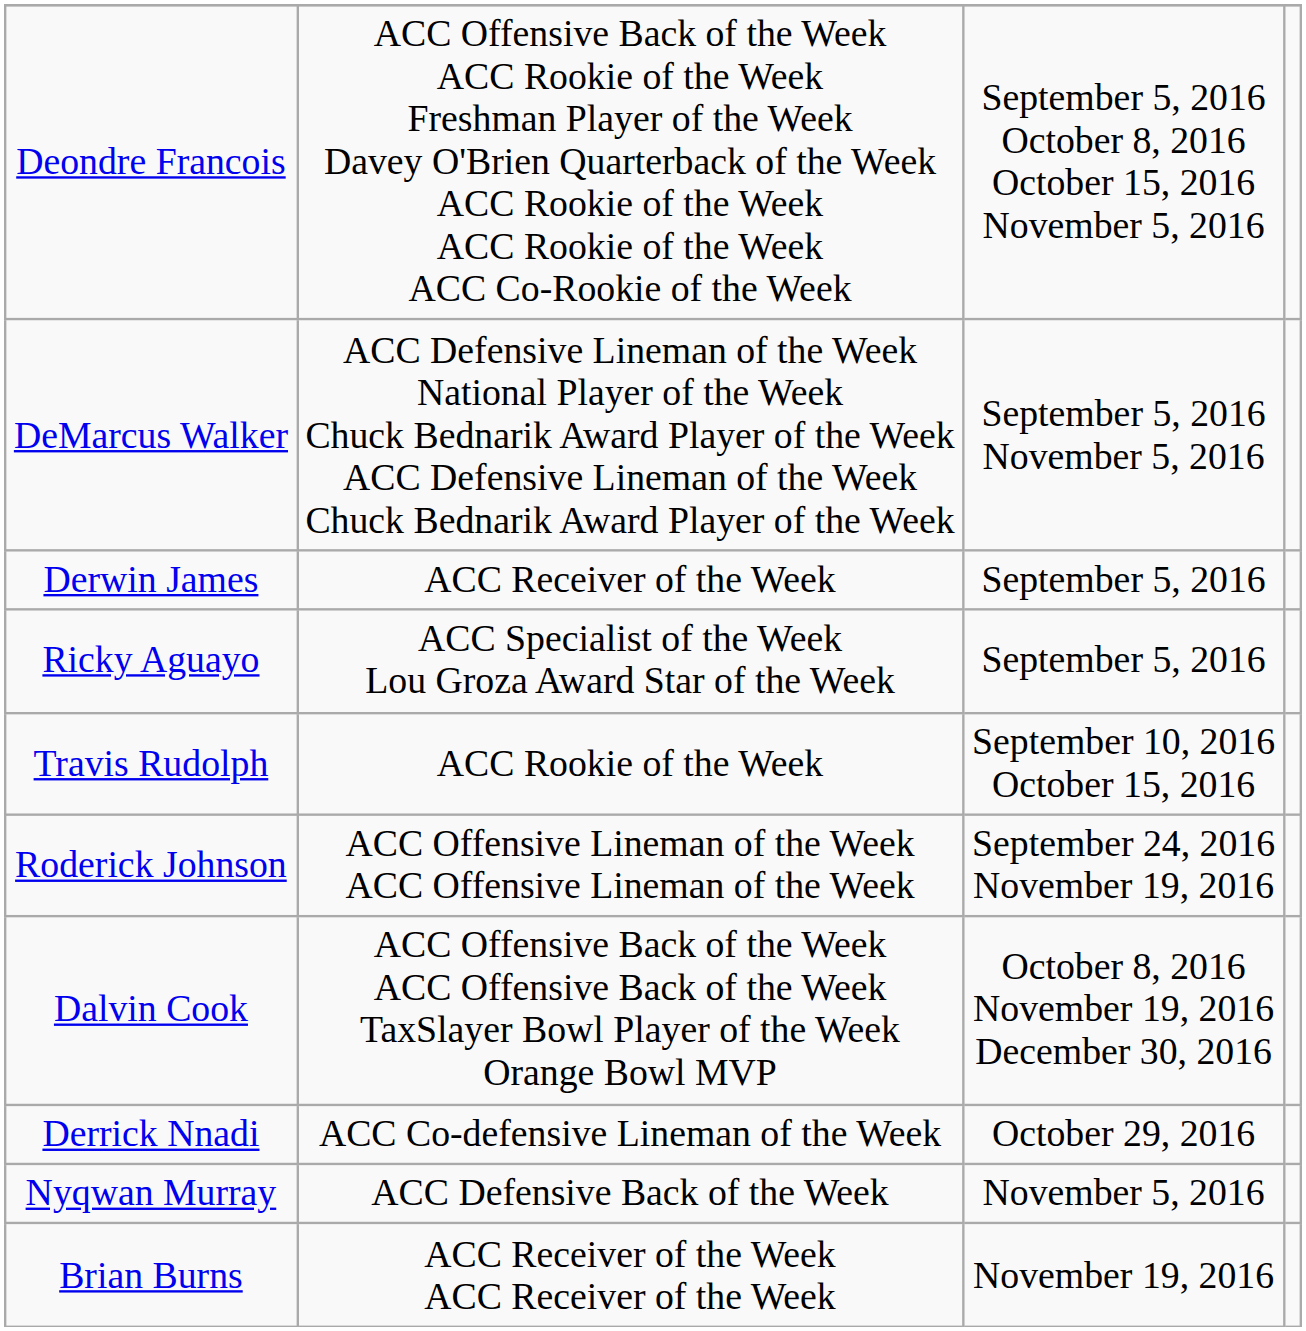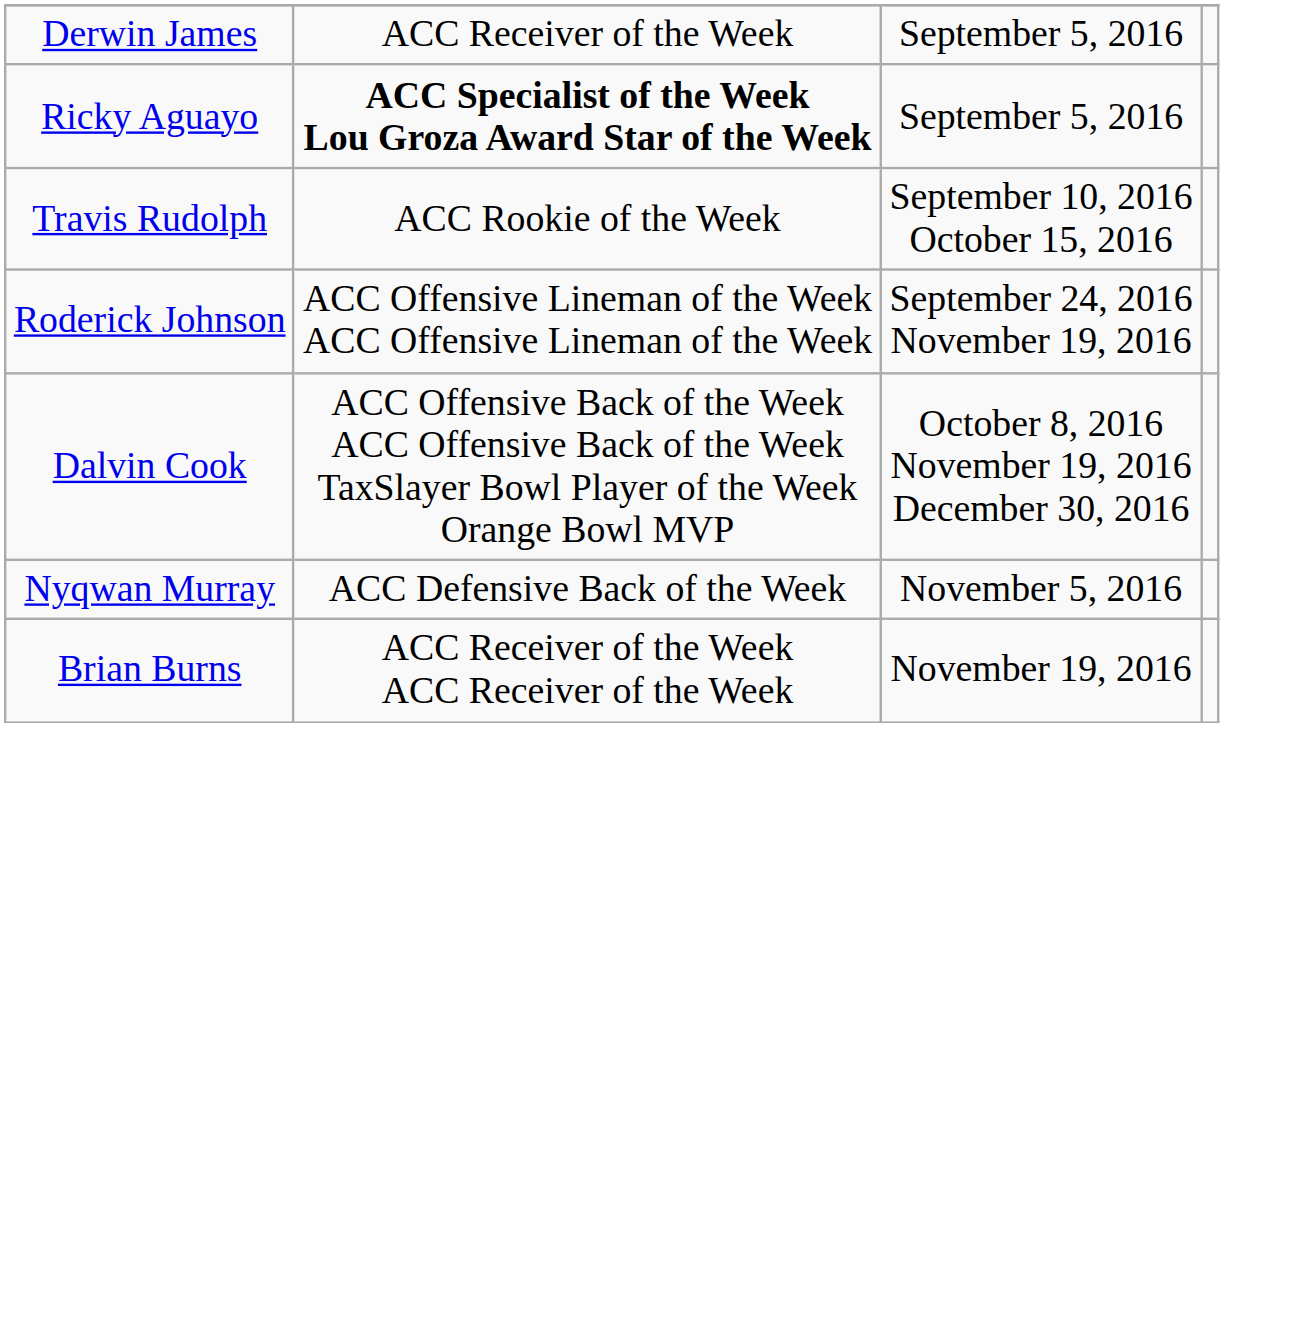- row: Deondre Francois | ACC Offensive Back of the Week ACC Rookie of the Week Freshman Player of the Week Davey O'Brien Quarterback of the Week ACC Rookie of the Week ACC Rookie of the Week ACC Co-Rookie of the Week | September 5, 2016 October 8, 2016 October 15, 2016 November 5, 2016
- row: DeMarcus Walker | ACC Defensive Lineman of the Week National Player of the Week Chuck Bednarik Award Player of the Week ACC Defensive Lineman of the Week Chuck Bednarik Award Player of the Week | September 5, 2016 November 5, 2016
Ricky Aguayo | column 2: normal -> bold
- row: Derrick Nnadi | ACC Co-defensive Lineman of the Week | October 29, 2016
